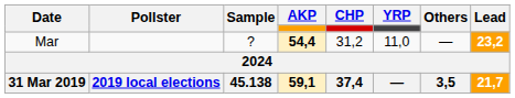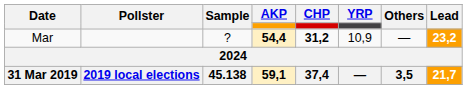Mar | CHP: normal -> bold
Mar | YRP: 11,0 -> 10,9
